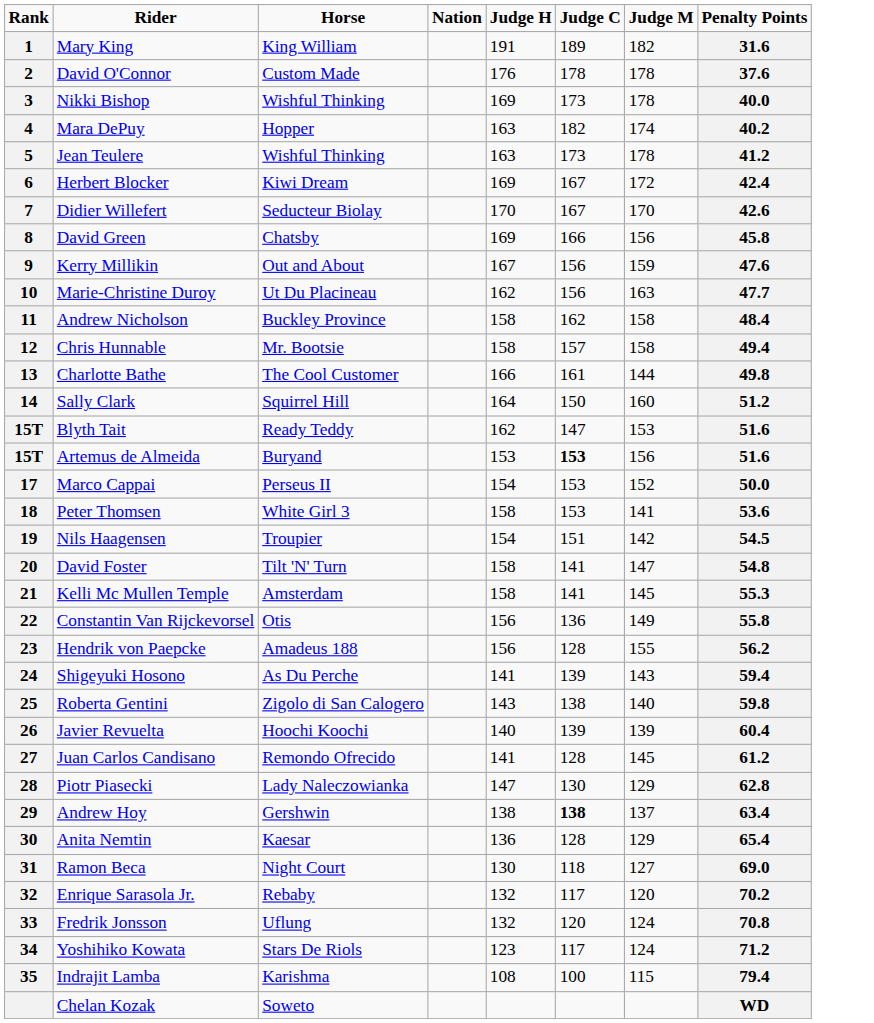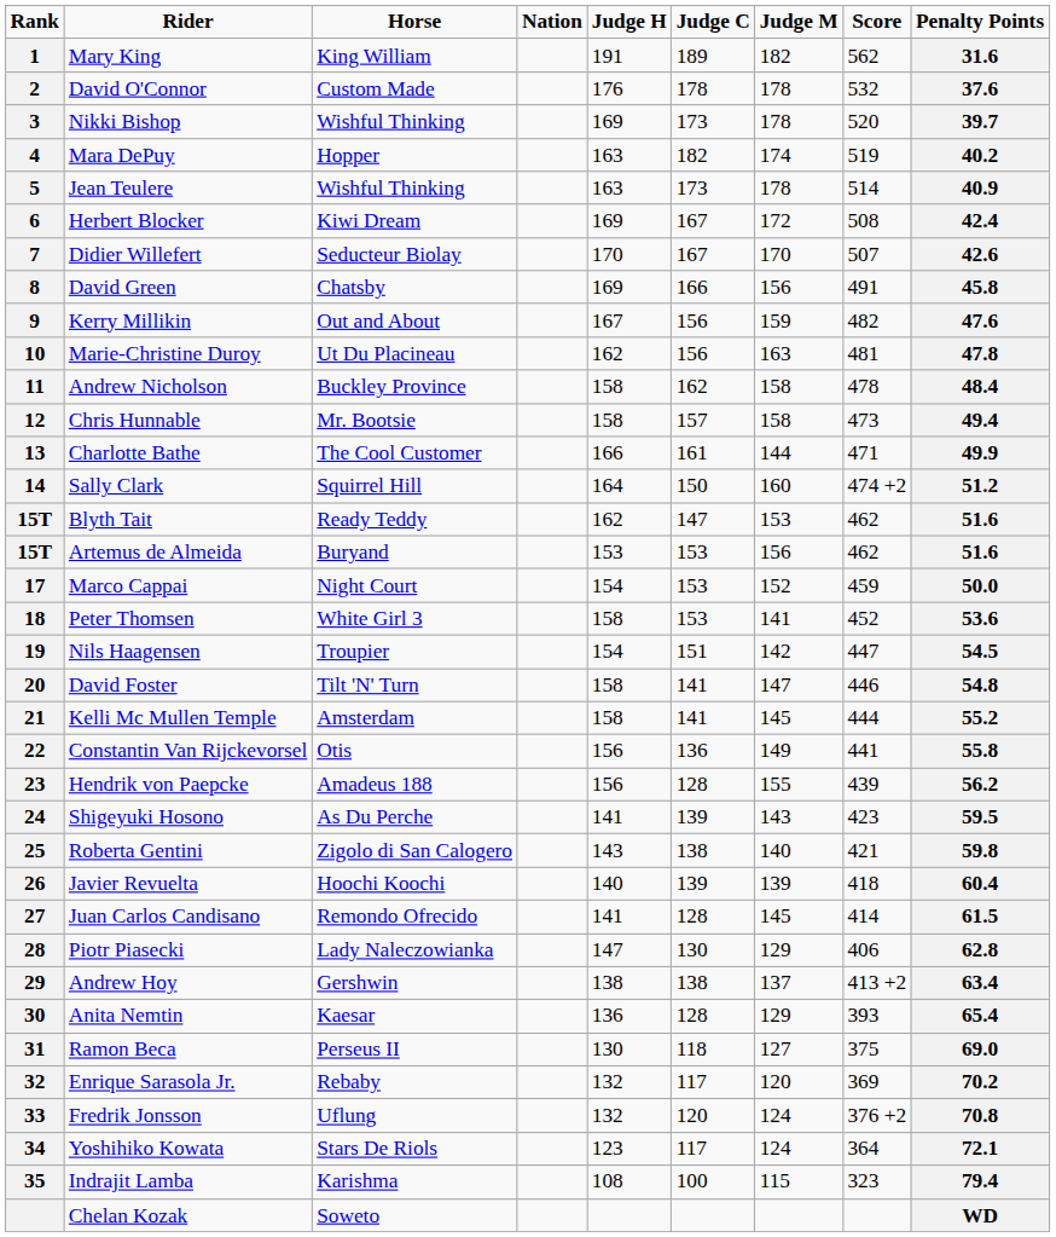+ column: Score | 562 | 532 | 520 | 519 | 514 | 508 | 507 | 491 | 482 | 481 | 478 | 473 | 471 | 474 +2 | 462 | 462 | 459 | 452 | 447 | 446 | 444 | 441 | 439 | 423 | 421 | 418 | 414 | 406 | 413 +2 | 393 | 375 | 369 | 376 +2 | 364 | 323
Nikki Bishop | Penalty Points: 40.0 -> 39.7
Jean Teulere | Penalty Points: 41.2 -> 40.9
Marie-Christine Duroy | Penalty Points: 47.7 -> 47.8
Charlotte Bathe | Penalty Points: 49.8 -> 49.9
Artemus de Almeida | Judge C: bold -> normal
Marco Cappai | Horse: Perseus II -> Night Court
Kelli Mc Mullen Temple | Penalty Points: 55.3 -> 55.2
Shigeyuki Hosono | Penalty Points: 59.4 -> 59.5
Juan Carlos Candisano | Penalty Points: 61.2 -> 61.5
Andrew Hoy | Judge C: bold -> normal
Ramon Beca | Horse: Night Court -> Perseus II
Yoshihiko Kowata | Penalty Points: 71.2 -> 72.1
